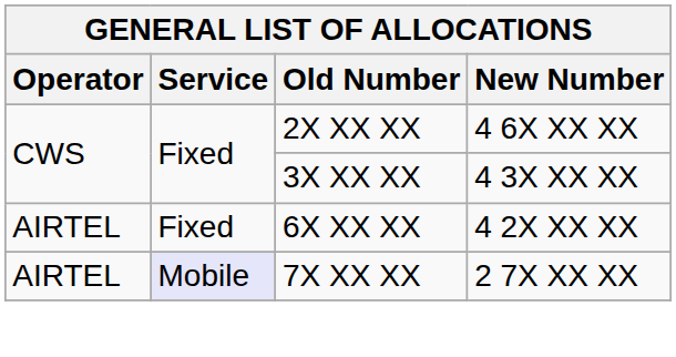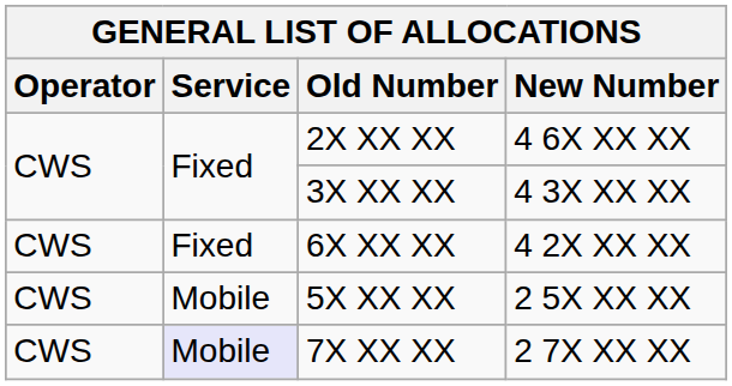6X XX XX | Operator: AIRTEL -> CWS
+ row: CWS | Mobile | 5X XX XX | 2 5X XX XX
7X XX XX | Operator: AIRTEL -> CWS
